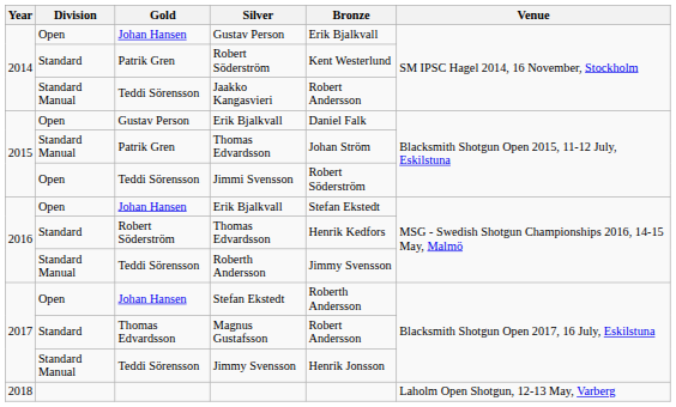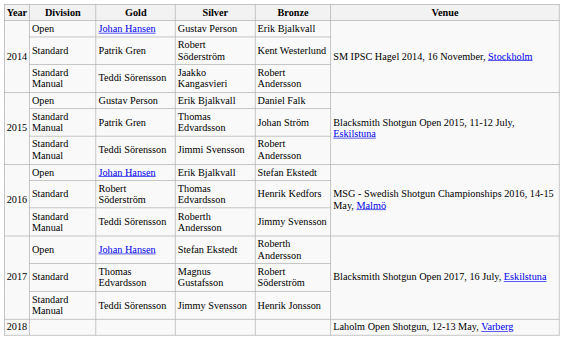Jimmi Svensson | Division: Open -> Standard Manual
Jimmi Svensson | Bronze: Robert Söderström -> Robert Andersson
Magnus Gustafsson | Bronze: Robert Andersson -> Robert Söderström
